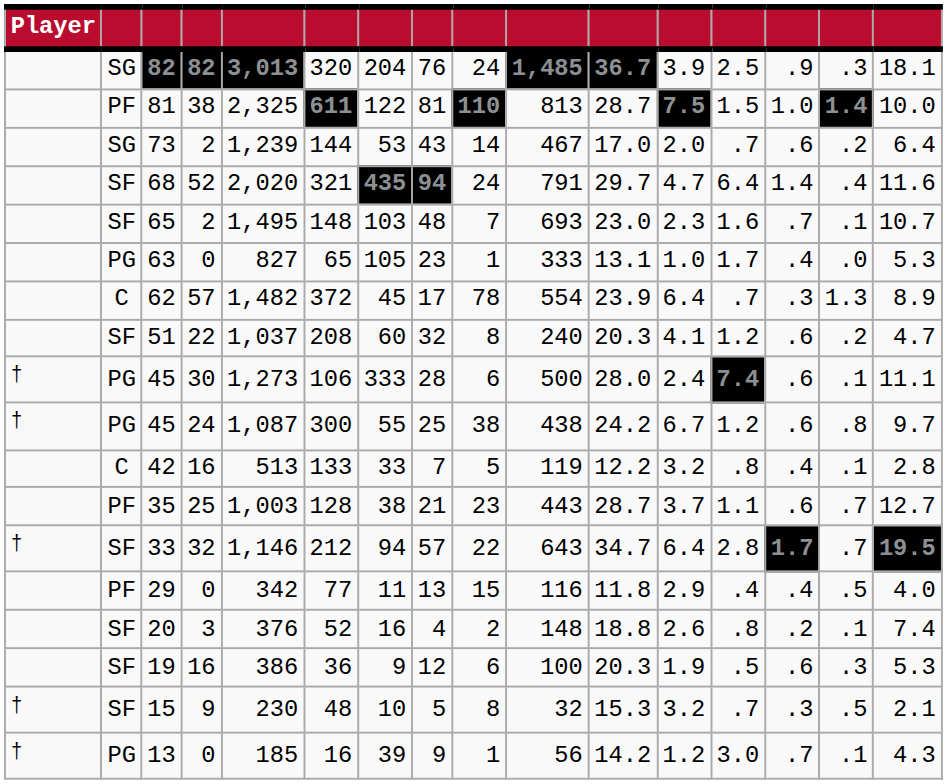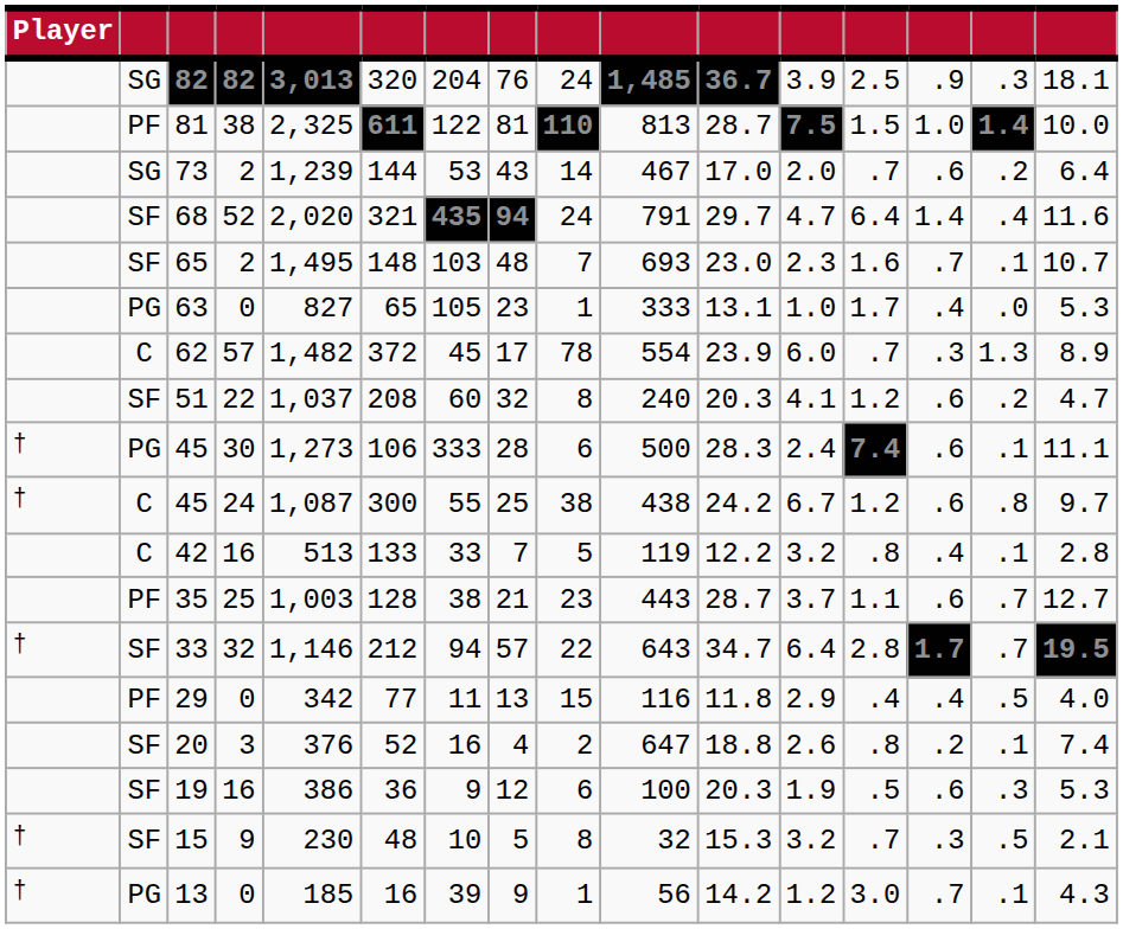62 | column 12: 6.4 -> 6.0
45 / 30 | column 11: 28.0 -> 28.3
45 / 24 | column 2: PG -> C
20 | column 10: 148 -> 647
